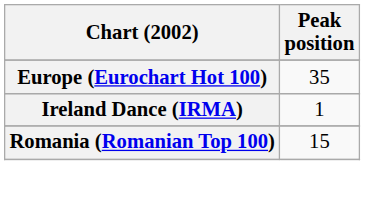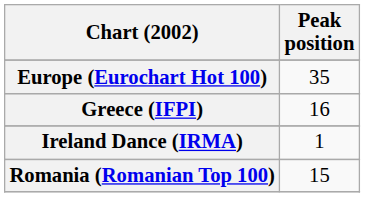+ row: Greece (IFPI) | 16
